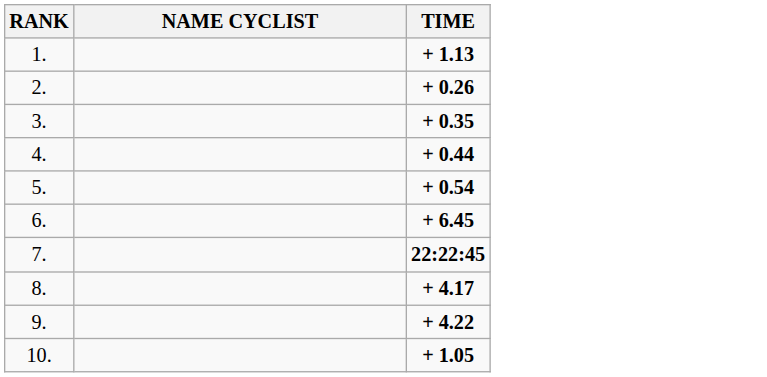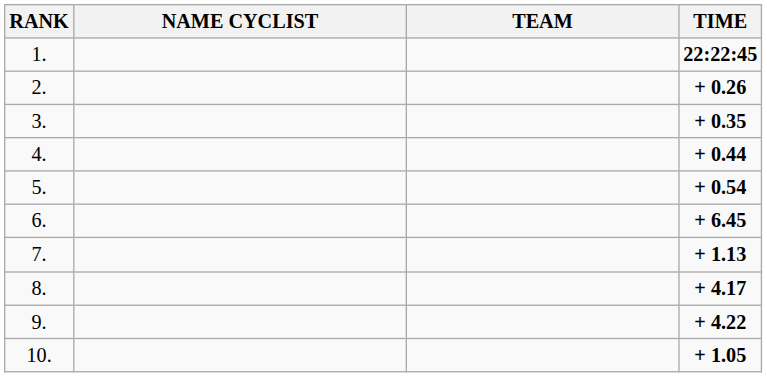+ column: TEAM
1. | TIME: + 1.13 -> 22:22:45
7. | TIME: 22:22:45 -> + 1.13
